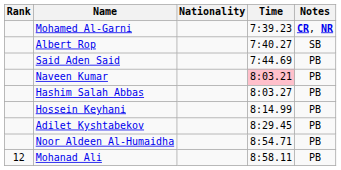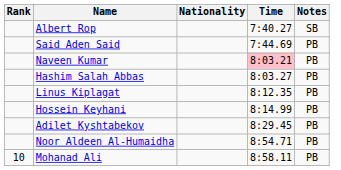- row: Mohamed Al-Garni | 7:39.23 | CR, NR
+ row: Linus Kiplagat | 8:12.35 | PB
Mohanad Ali | Rank: 12 -> 10
